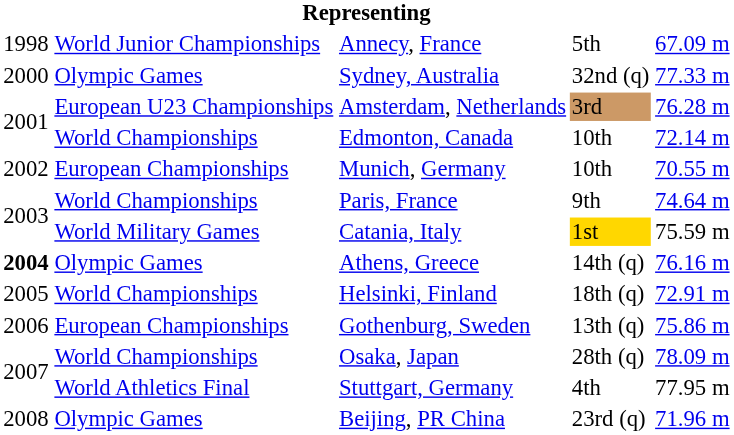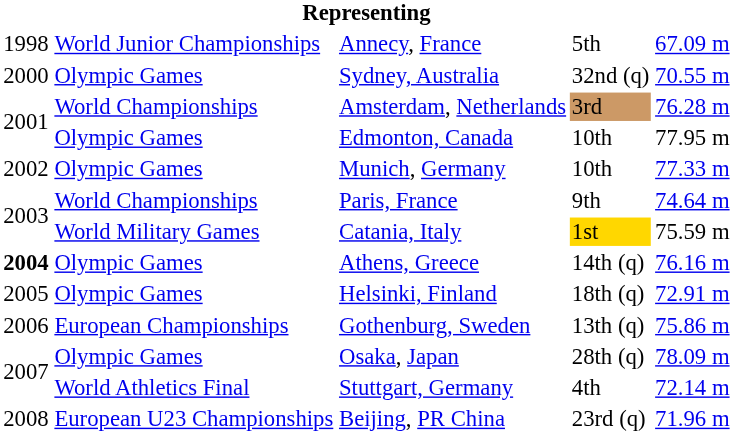Sydney, Australia | column 5: 77.33 m -> 70.55 m
Amsterdam, Netherlands | column 2: European U23 Championships -> World Championships
Edmonton, Canada | column 2: World Championships -> Olympic Games
Edmonton, Canada | column 5: 72.14 m -> 77.95 m
Munich, Germany | column 2: European Championships -> Olympic Games
Munich, Germany | column 5: 70.55 m -> 77.33 m
Helsinki, Finland | column 2: World Championships -> Olympic Games
Osaka, Japan | column 2: World Championships -> Olympic Games
Stuttgart, Germany | column 5: 77.95 m -> 72.14 m
Beijing, PR China | column 2: Olympic Games -> European U23 Championships
